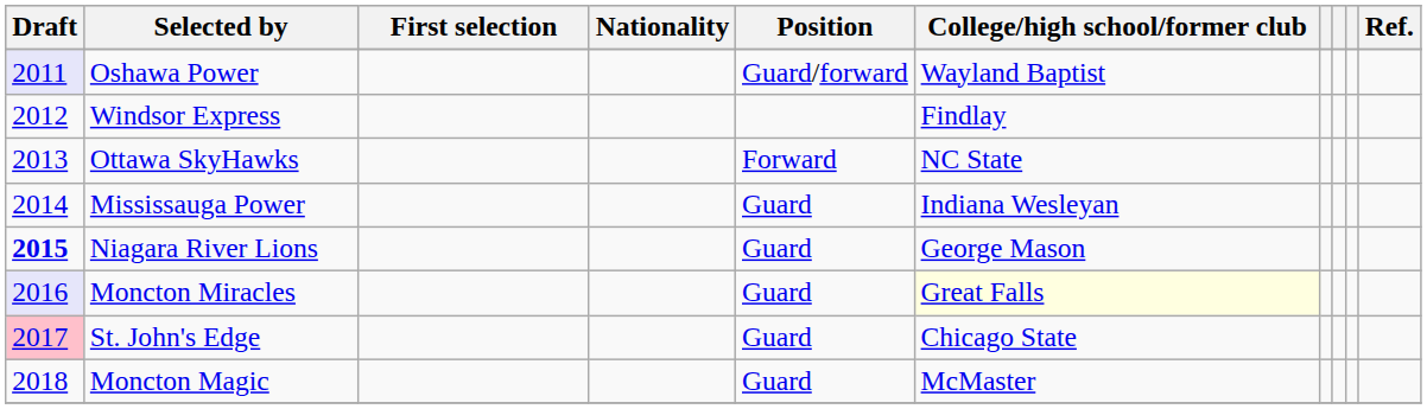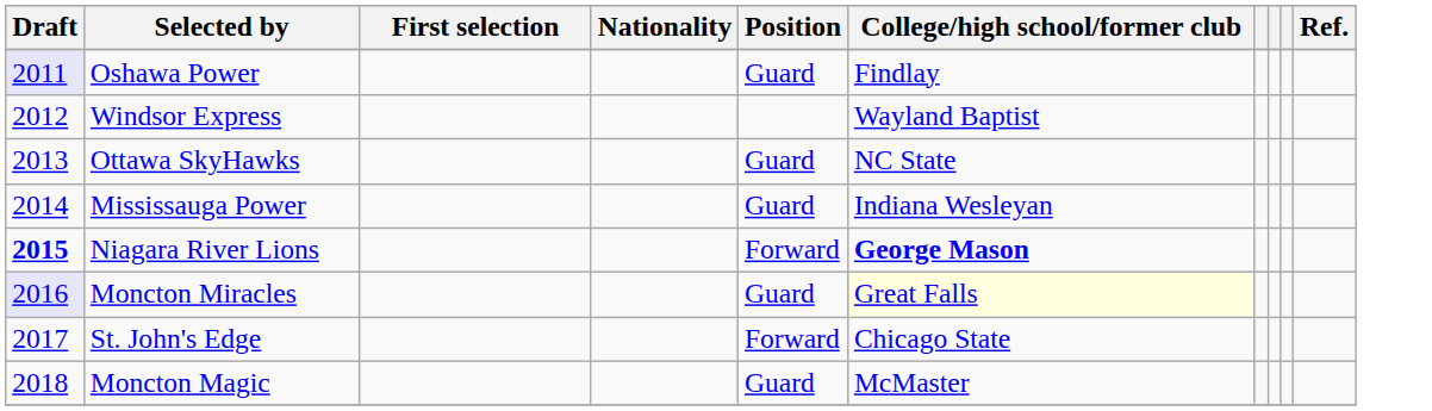Oshawa Power | Position: Guard/forward -> Guard
Oshawa Power | College/high school/former club: Wayland Baptist -> Findlay
Windsor Express | College/high school/former club: Findlay -> Wayland Baptist
Ottawa SkyHawks | Position: Forward -> Guard
Niagara River Lions | Position: Guard -> Forward
Niagara River Lions | College/high school/former club: normal -> bold
St. John's Edge | Draft: pink background -> no background
St. John's Edge | Position: Guard -> Forward
